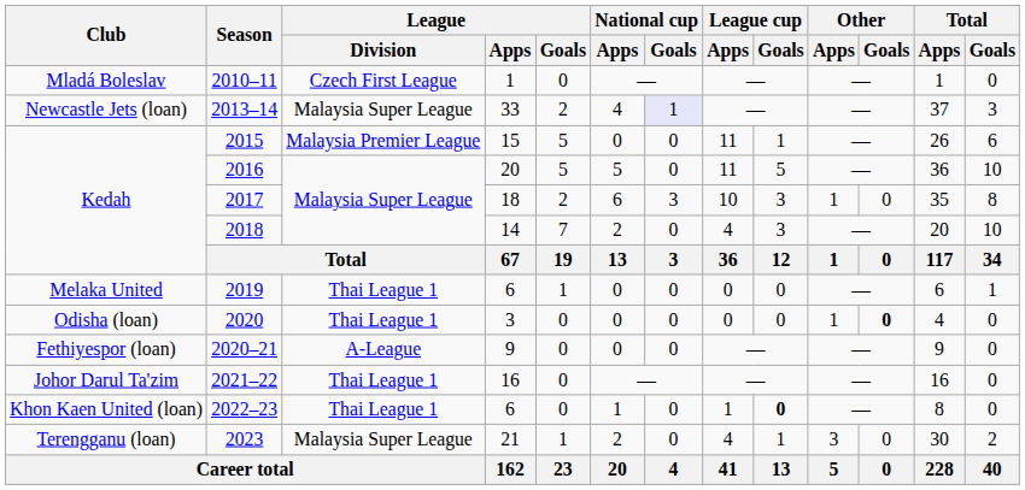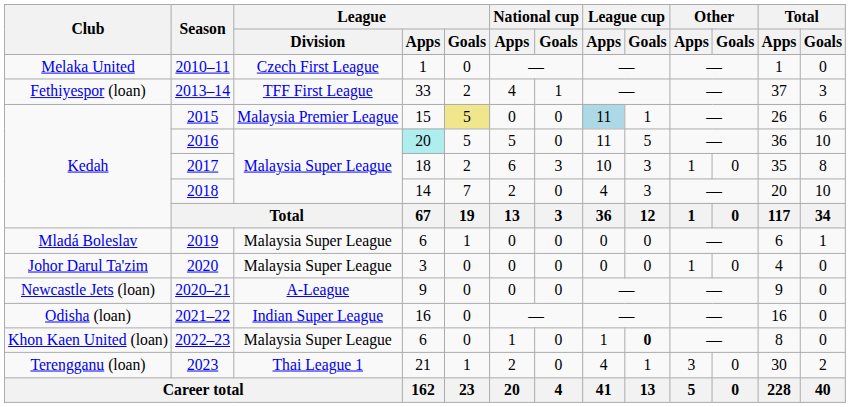2010–11 | Club: Mladá Boleslav -> Melaka United
2013–14 | Club: Newcastle Jets (loan) -> Fethiyespor (loan)
2013–14 | League / Division: Malaysia Super League -> TFF First League
2013–14 | National cup / Goals: lavender background -> no background
2015 | League / Goals: no background -> khaki background
2015 | League cup / Apps: no background -> lightblue background
2016 | League / Apps: no background -> paleturquoise background
2019 | Club: Melaka United -> Mladá Boleslav
2019 | League / Division: Thai League 1 -> Malaysia Super League
2020 | Club: Odisha (loan) -> Johor Darul Ta'zim
2020 | League / Division: Thai League 1 -> Malaysia Super League
2020 | Other / Goals: bold -> normal
2020–21 | Club: Fethiyespor (loan) -> Newcastle Jets (loan)
2021–22 | Club: Johor Darul Ta'zim -> Odisha (loan)
2021–22 | League / Division: Thai League 1 -> Indian Super League
2022–23 | League / Division: Thai League 1 -> Malaysia Super League
2023 | League / Division: Malaysia Super League -> Thai League 1
